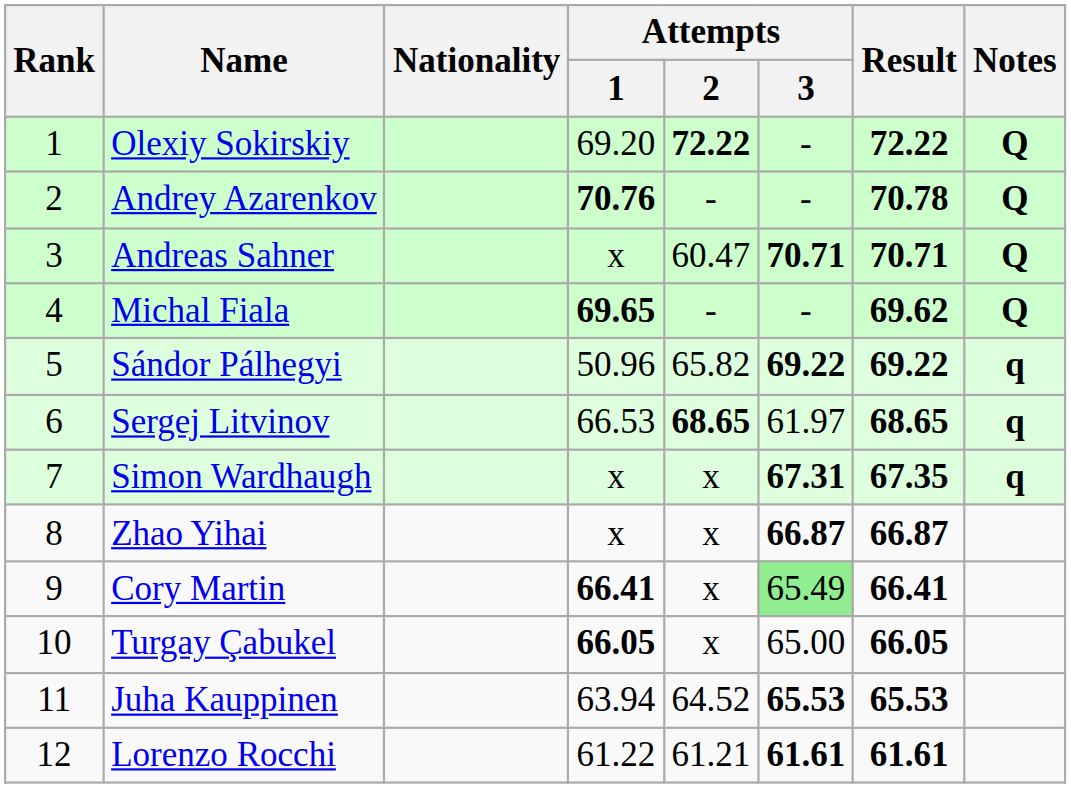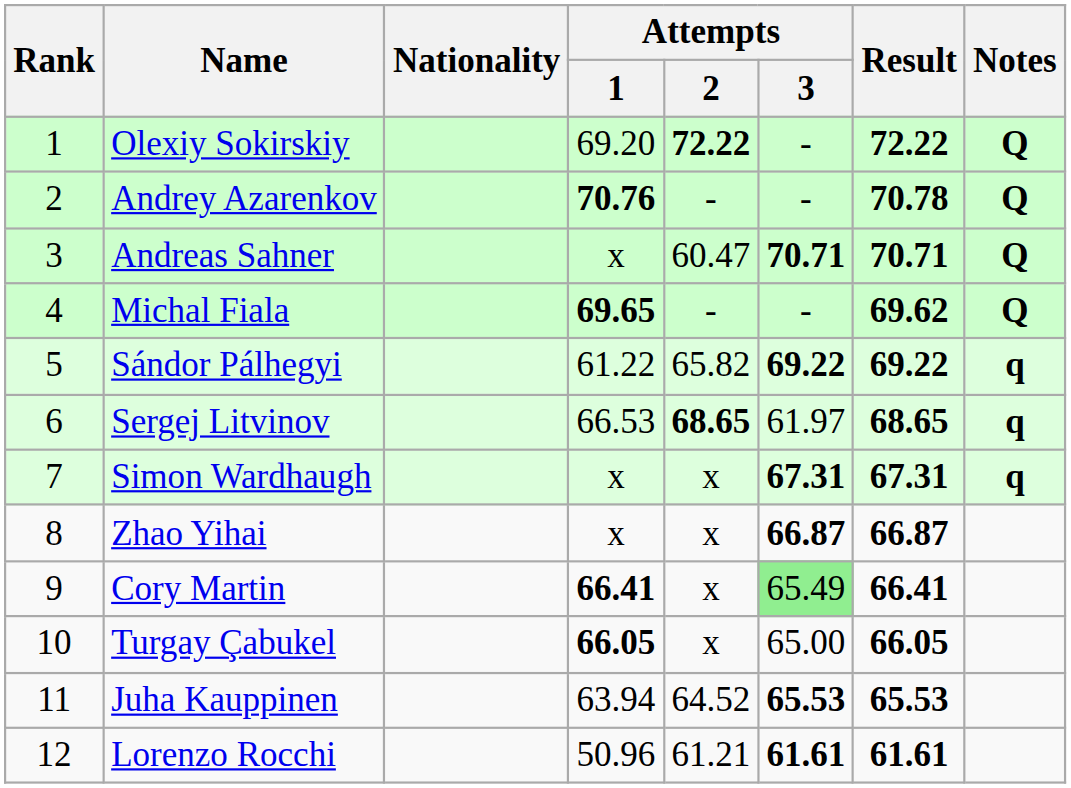Sándor Pálhegyi | Attempts / 1: 50.96 -> 61.22
Simon Wardhaugh | Result: 67.35 -> 67.31
Lorenzo Rocchi | Attempts / 1: 61.22 -> 50.96
